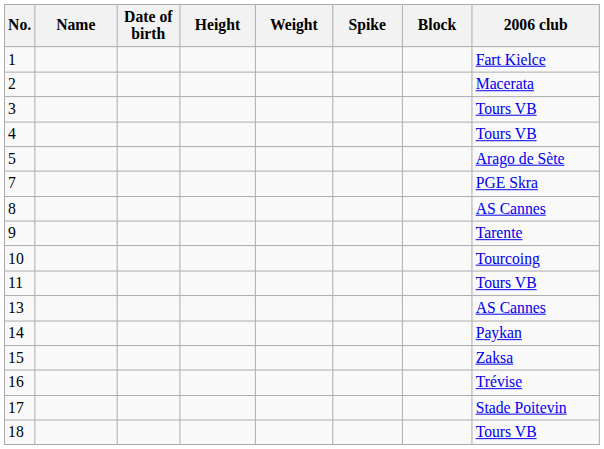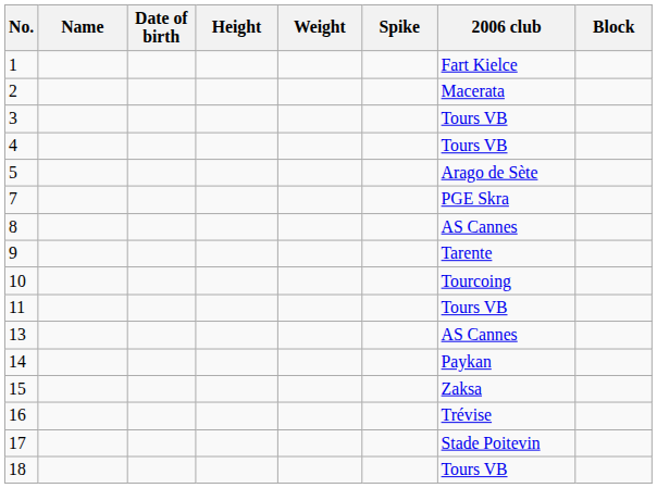columns swapped: Block <-> 2006 club
